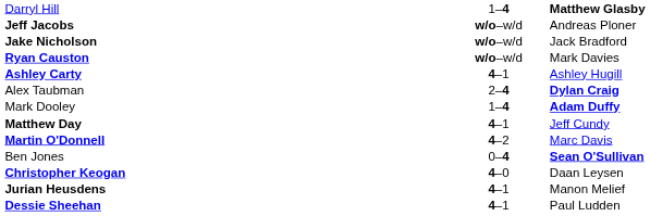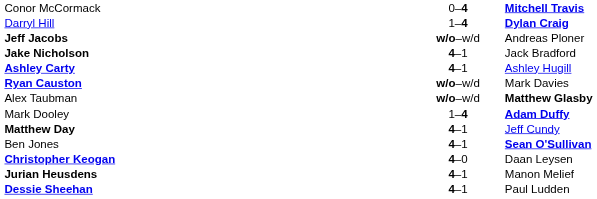+ row: Conor McCormack | 0–4 | Mitchell Travis
Darryl Hill | column 3: Matthew Glasby -> Dylan Craig
Jake Nicholson | column 2: w/o–w/d -> 4–1
rows swapped: Ryan Causton <-> Ashley Carty
Alex Taubman | column 2: 2–4 -> w/o–w/d
Alex Taubman | column 3: Dylan Craig -> Matthew Glasby
- row: Martin O'Donnell | 4–2 | Marc Davis
Ben Jones | column 2: 0–4 -> 4–1
